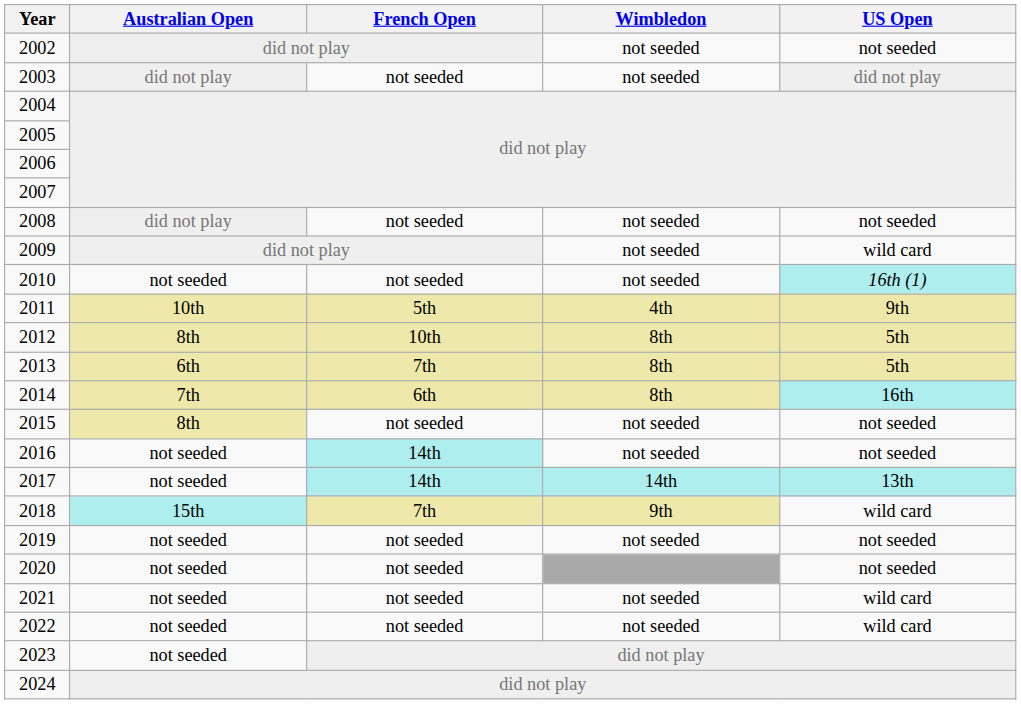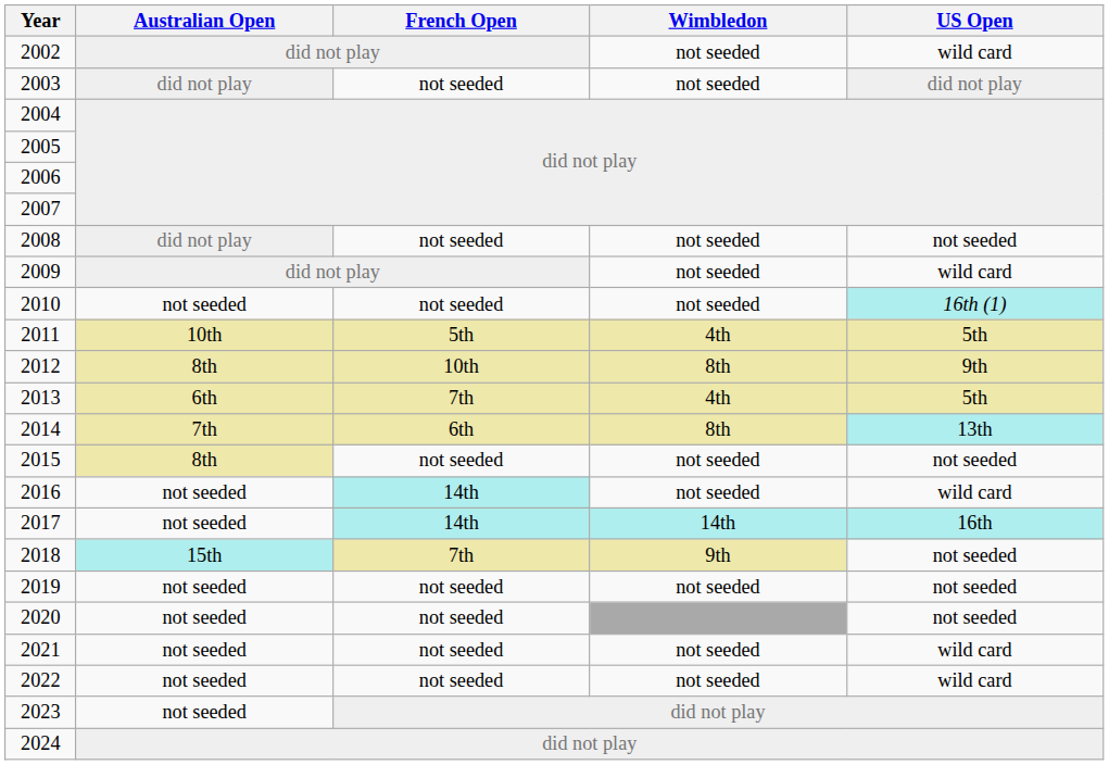2002 | US Open: not seeded -> wild card
2011 | US Open: 9th -> 5th
2012 | US Open: 5th -> 9th
2013 | Wimbledon: 8th -> 4th
2014 | US Open: 16th -> 13th
2016 | US Open: not seeded -> wild card
2017 | US Open: 13th -> 16th
2018 | US Open: wild card -> not seeded
